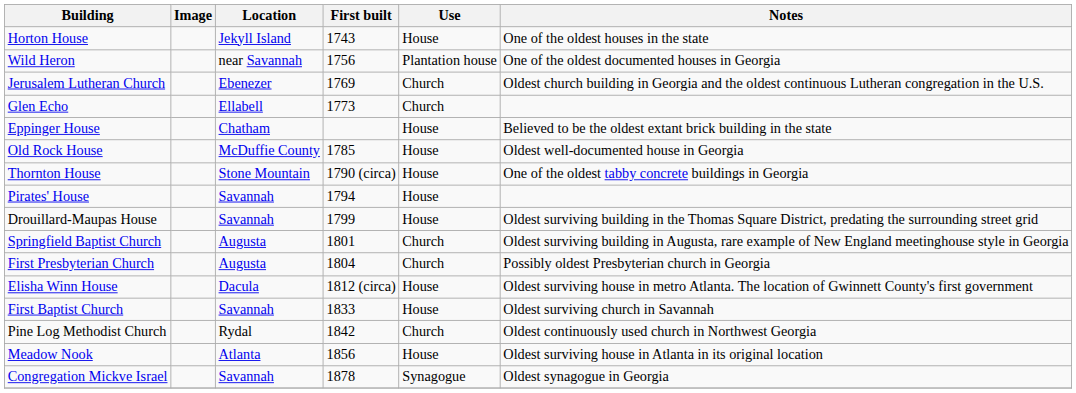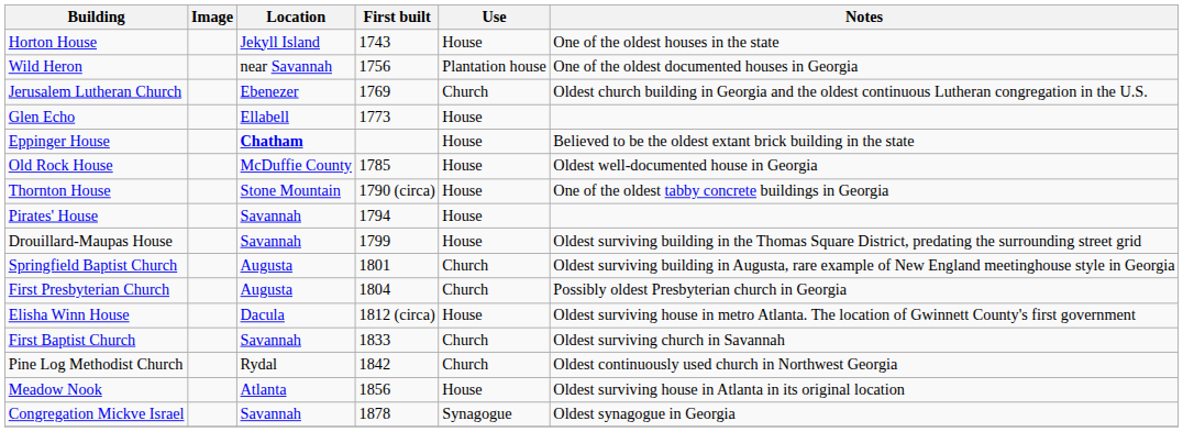Glen Echo | Use: Church -> House
Eppinger House | Location: normal -> bold
First Baptist Church | Use: House -> Church
